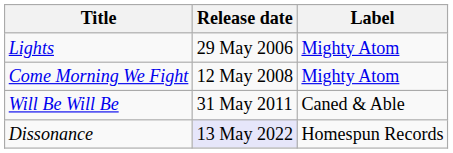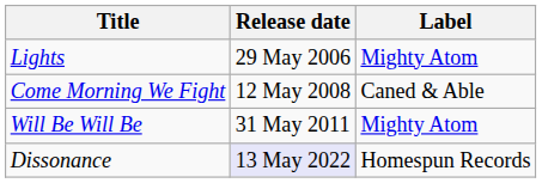Come Morning We Fight | Label: Mighty Atom -> Caned & Able
Will Be Will Be | Label: Caned & Able -> Mighty Atom
